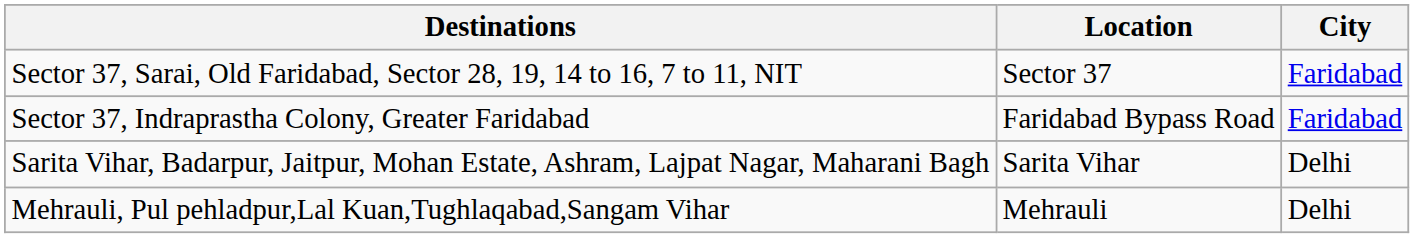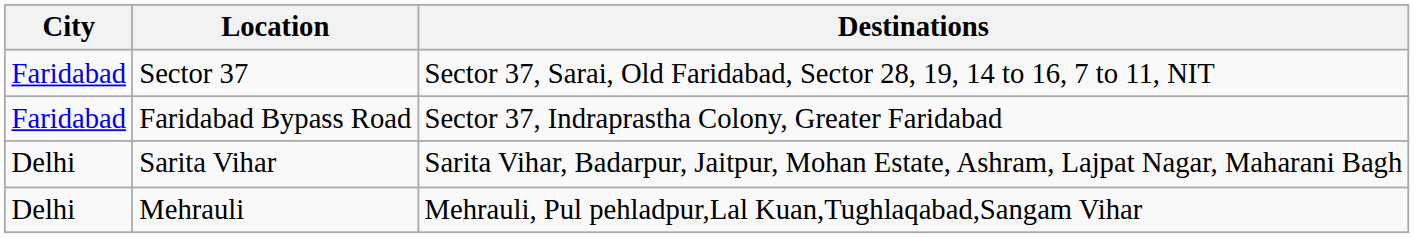columns swapped: City <-> Destinations
